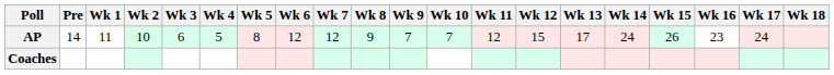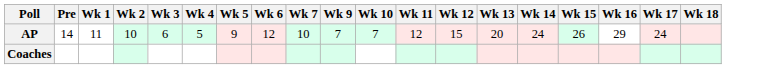- column: Wk 8 | 9
AP | Wk 5: 8 -> 9
AP | Wk 7: 12 -> 10
AP | Wk 13: 17 -> 20
AP | Wk 16: 23 -> 29
